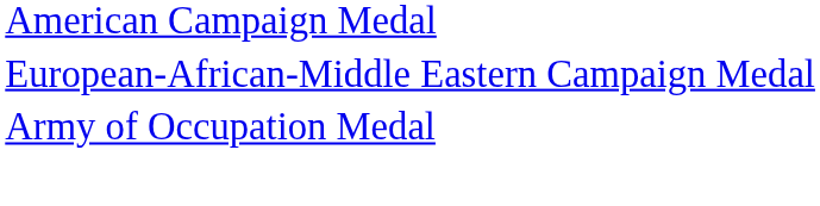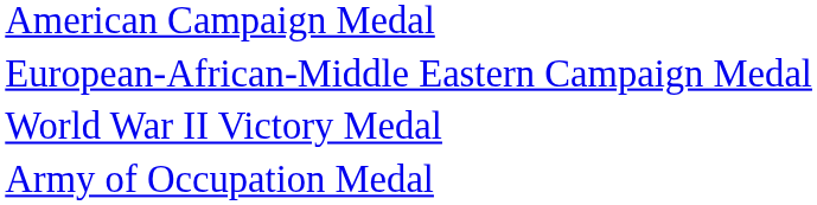+ row: World War II Victory Medal
